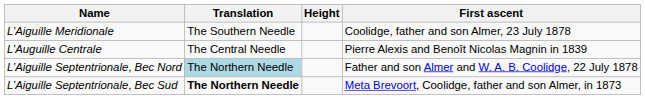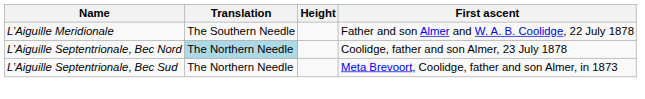L’Aiguille Meridionale | First ascent: Coolidge, father and son Almer, 23 July 1878 -> Father and son Almer and W. A. B. Coolidge, 22 July 1878
- row: L’Auguille Centrale | The Central Needle | Pierre Alexis and Benoît Nicolas Magnin in 1839
L’Aiguille Septentrionale, Bec Nord | First ascent: Father and son Almer and W. A. B. Coolidge, 22 July 1878 -> Coolidge, father and son Almer, 23 July 1878
L’Aiguille Septentrionale, Bec Sud | Translation: bold -> normal
